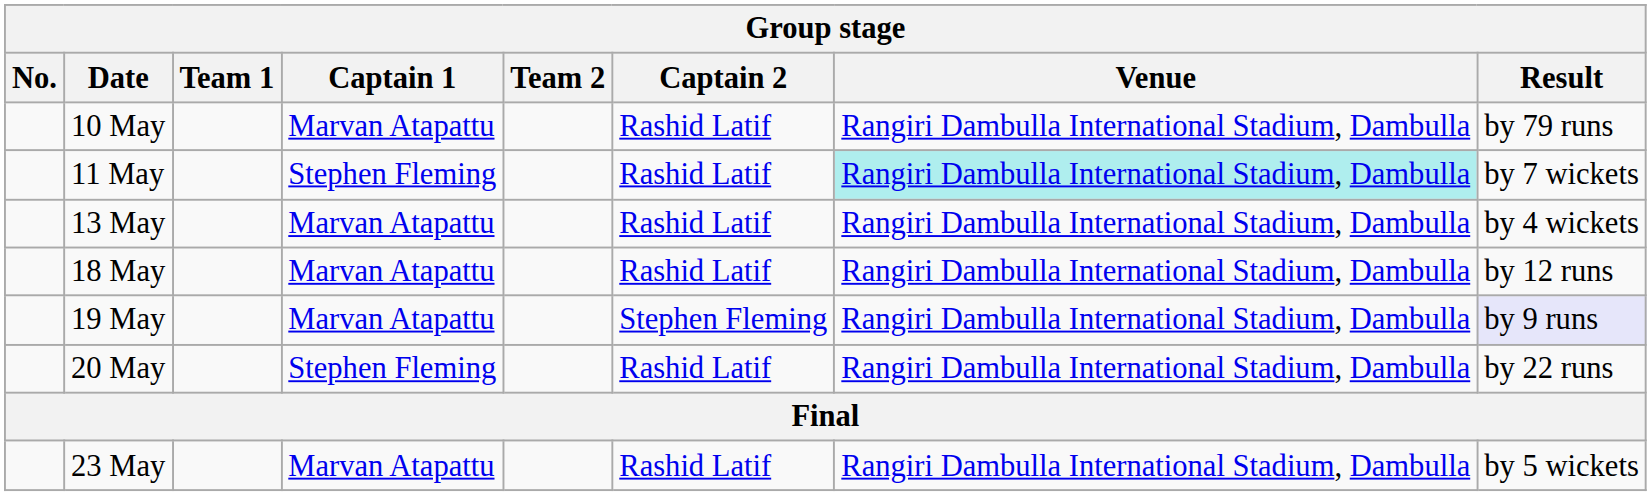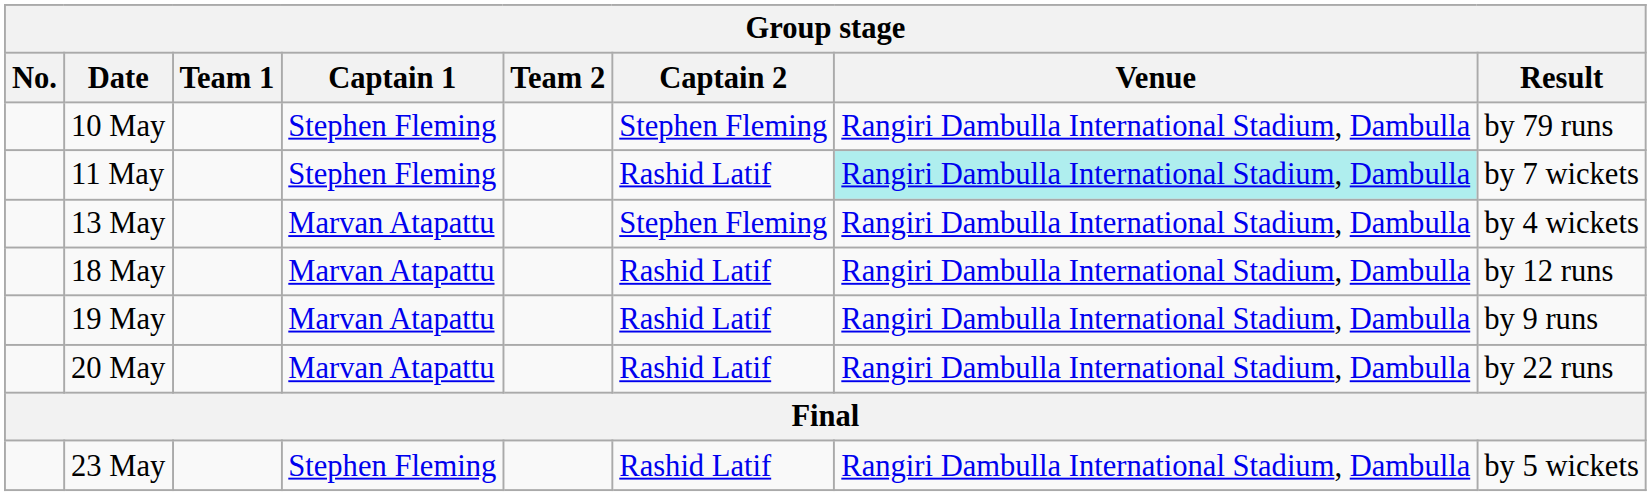10 May | Captain 1: Marvan Atapattu -> Stephen Fleming
10 May | Captain 2: Rashid Latif -> Stephen Fleming
13 May | Captain 2: Rashid Latif -> Stephen Fleming
19 May | Captain 2: Stephen Fleming -> Rashid Latif
19 May | Result: lavender background -> no background
20 May | Captain 1: Stephen Fleming -> Marvan Atapattu
23 May | Captain 1: Marvan Atapattu -> Stephen Fleming
